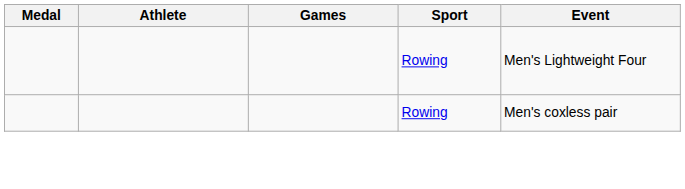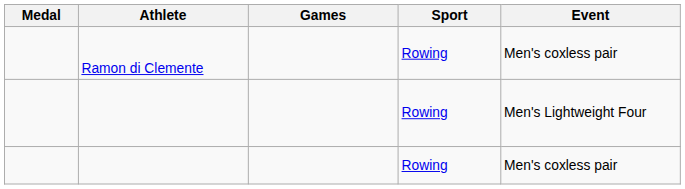+ row: Ramon di Clemente | Rowing | Men's coxless pair
